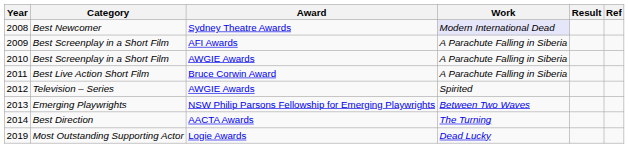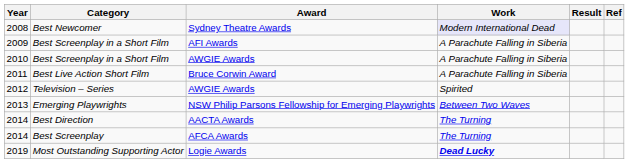+ row: 2014 | Best Screenplay | AFCA Awards | The Turning
Most Outstanding Supporting Actor | Work: normal -> bold
